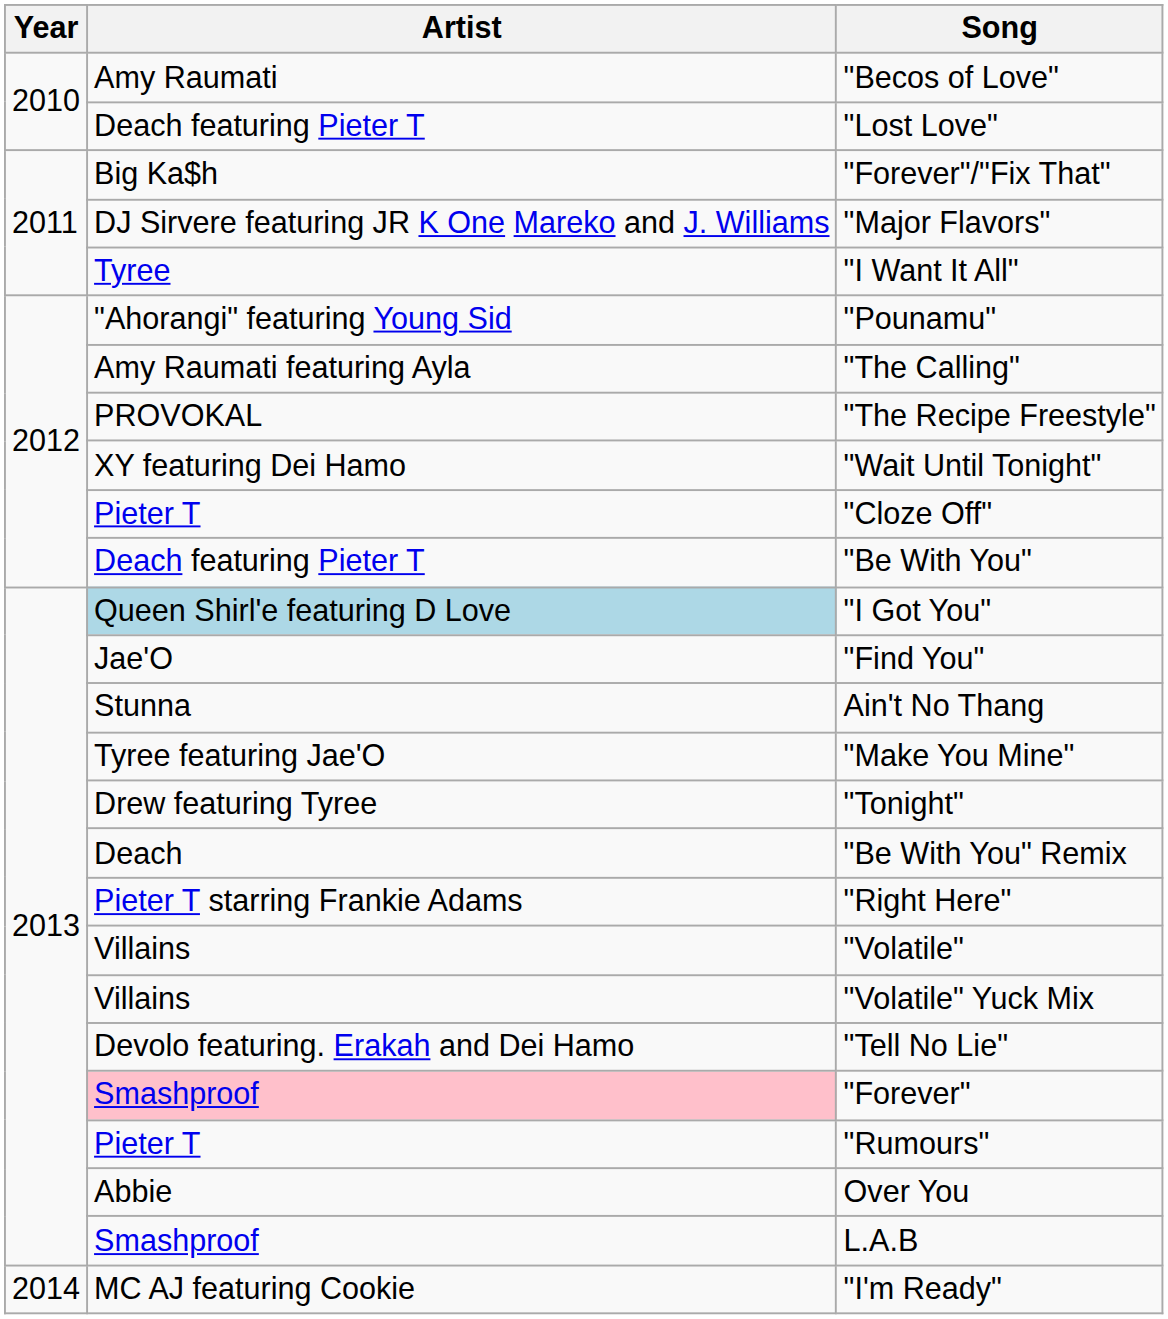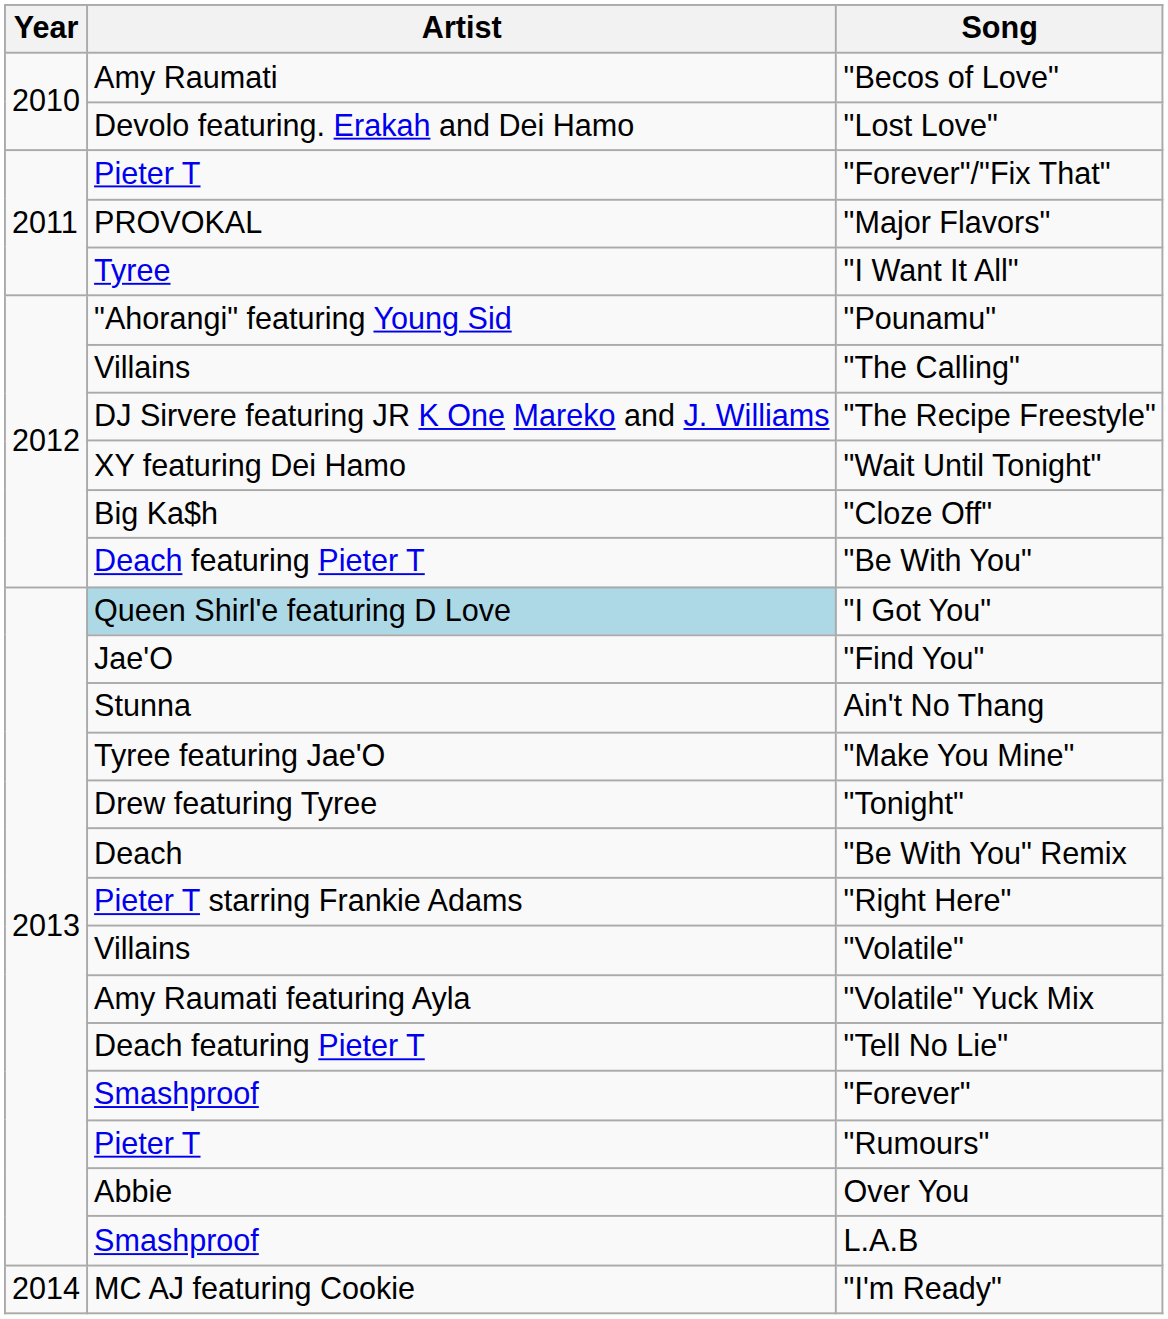"Lost Love" | Artist: Deach featuring Pieter T -> Devolo featuring. Erakah and Dei Hamo
"Forever"/"Fix That" | Artist: Big Ka$h -> Pieter T
"Major Flavors" | Artist: DJ Sirvere featuring JR K One Mareko and J. Williams -> PROVOKAL
"The Calling" | Artist: Amy Raumati featuring Ayla -> Villains
"The Recipe Freestyle" | Artist: PROVOKAL -> DJ Sirvere featuring JR K One Mareko and J. Williams
"Cloze Off" | Artist: Pieter T -> Big Ka$h
"Volatile" Yuck Mix | Artist: Villains -> Amy Raumati featuring Ayla
"Tell No Lie" | Artist: Devolo featuring. Erakah and Dei Hamo -> Deach featuring Pieter T
"Forever" | Artist: pink background -> no background
